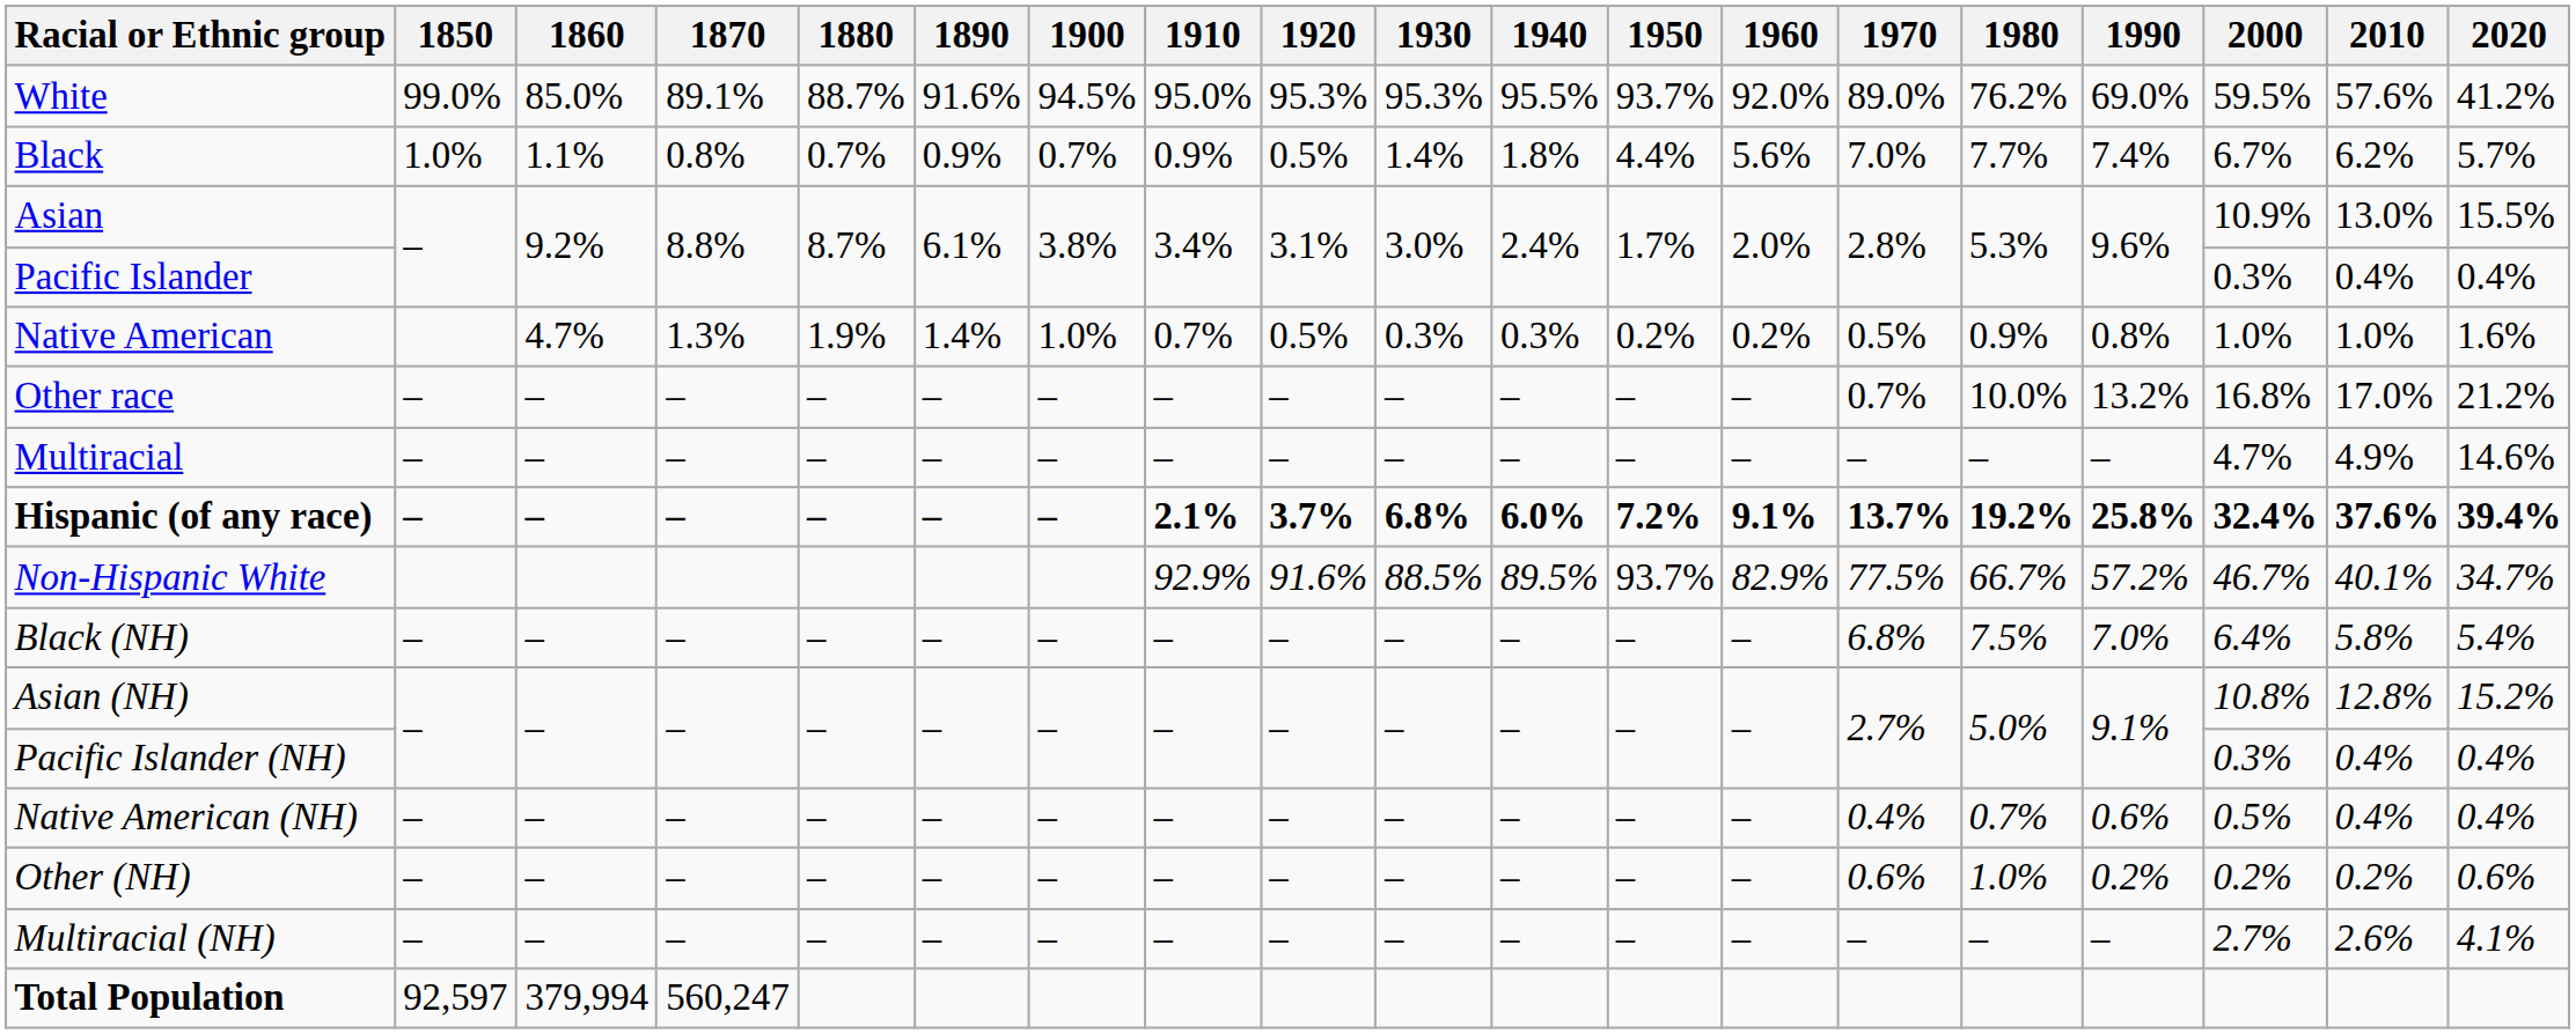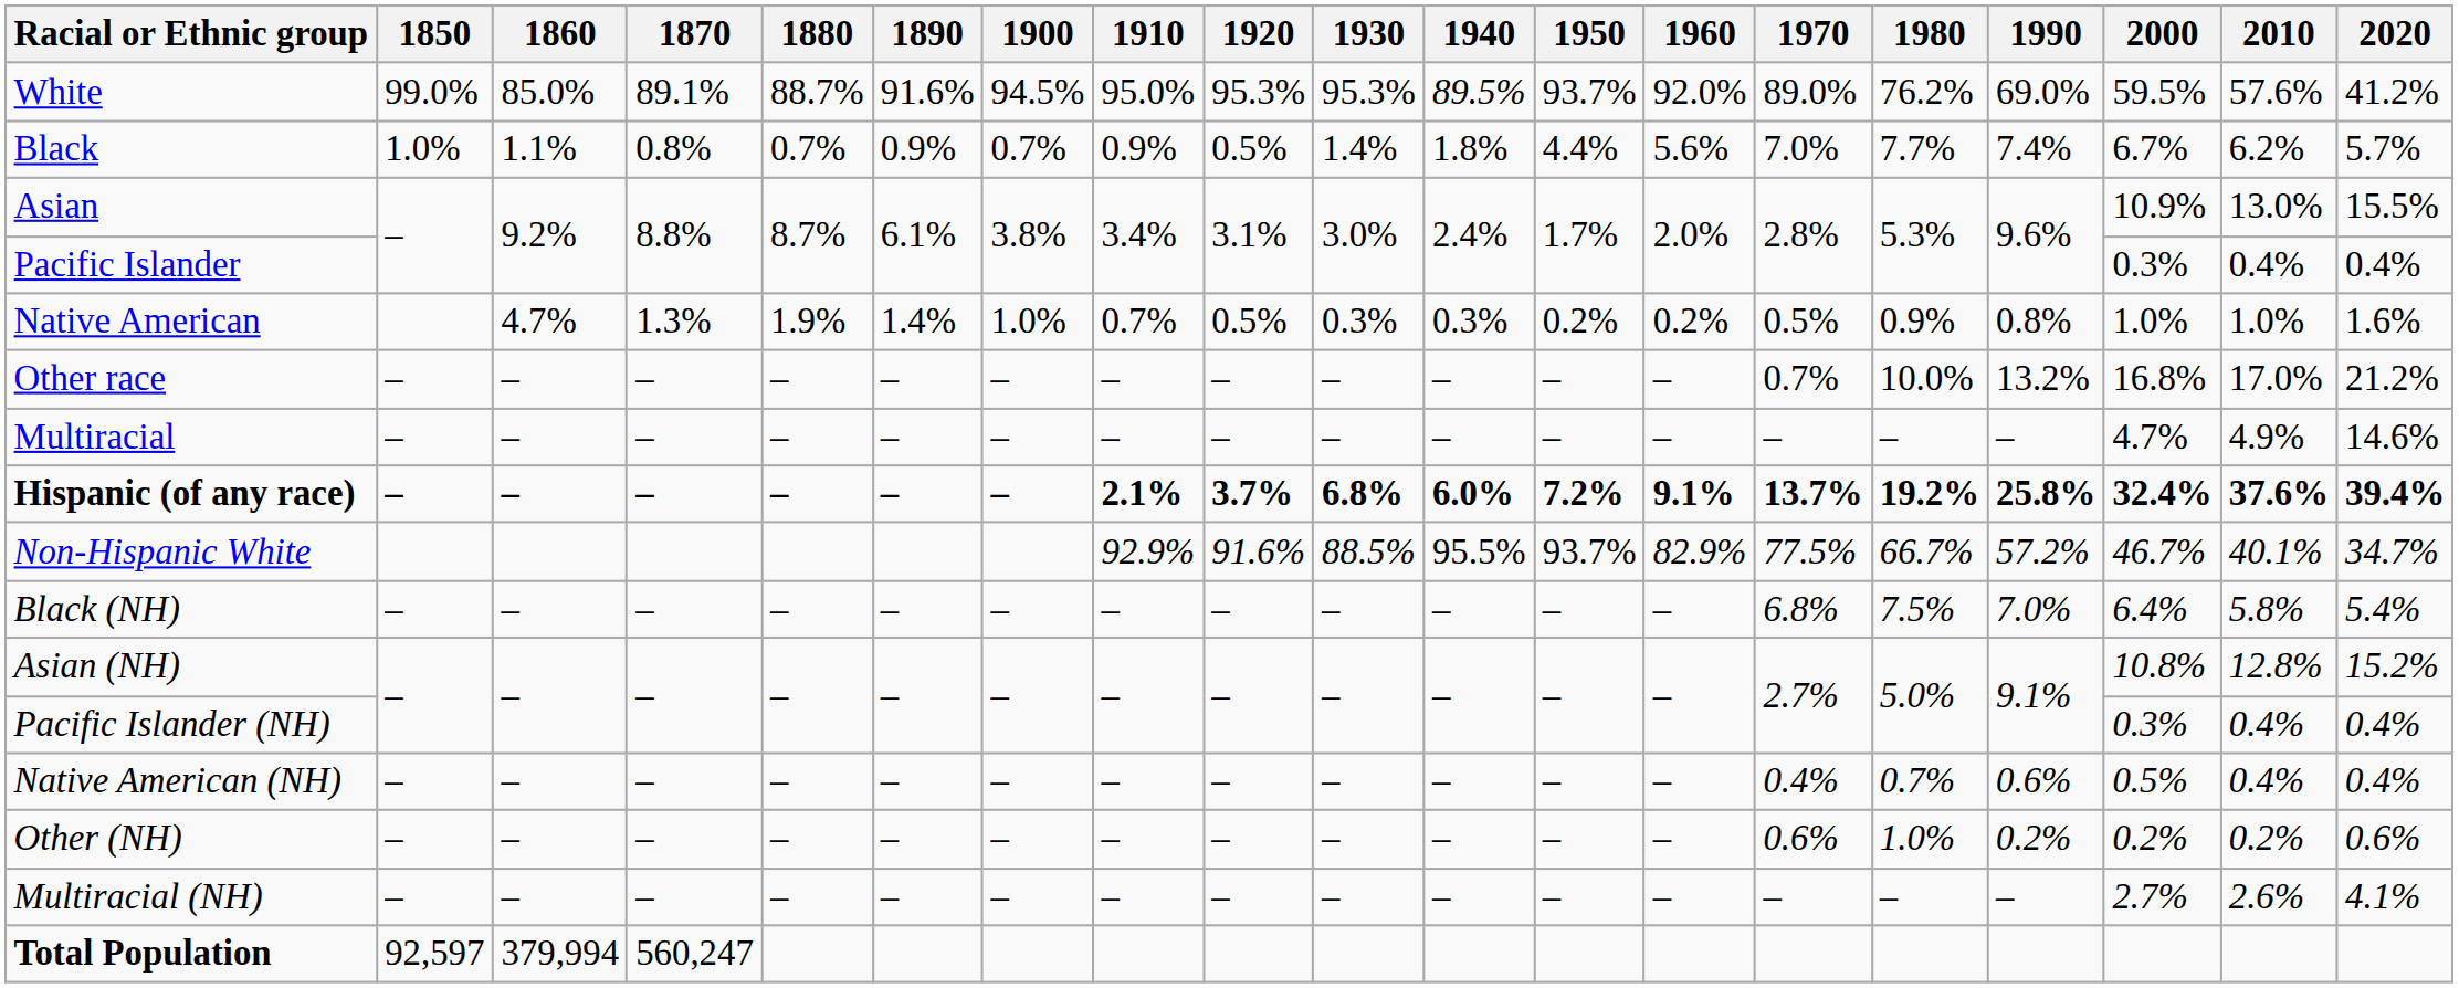White | 1940: 95.5% -> 89.5%
Non-Hispanic White | 1940: 89.5% -> 95.5%
